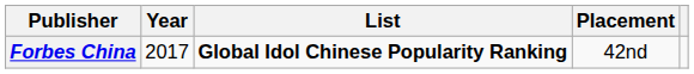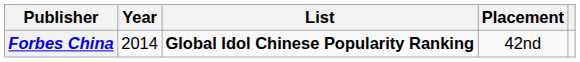Forbes China | Year: 2017 -> 2014
